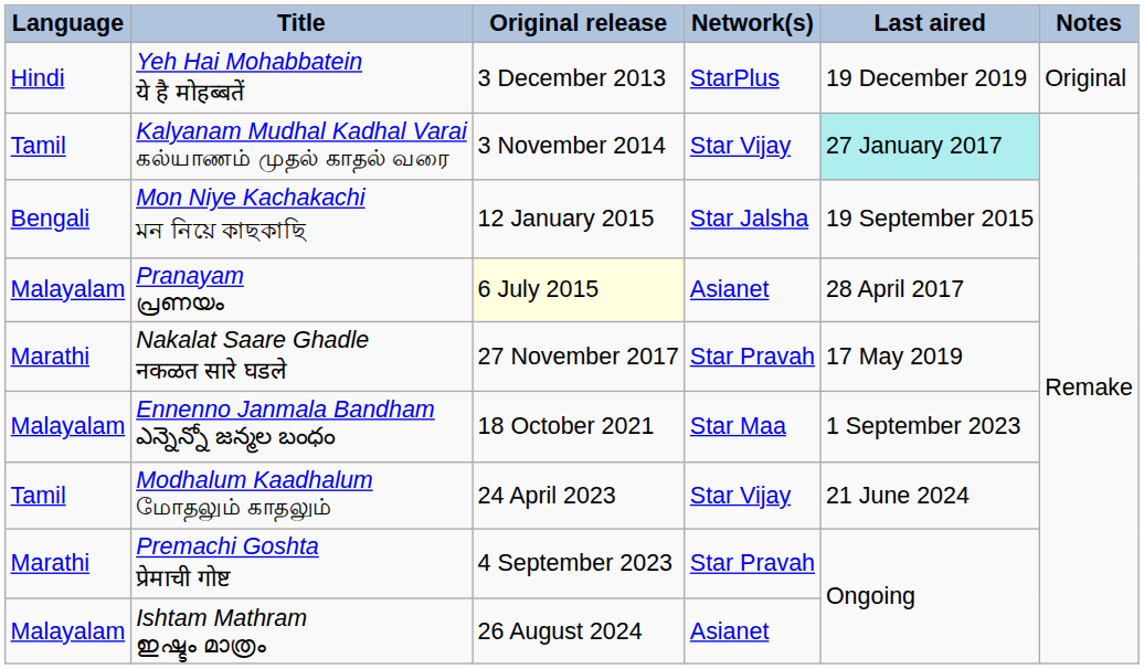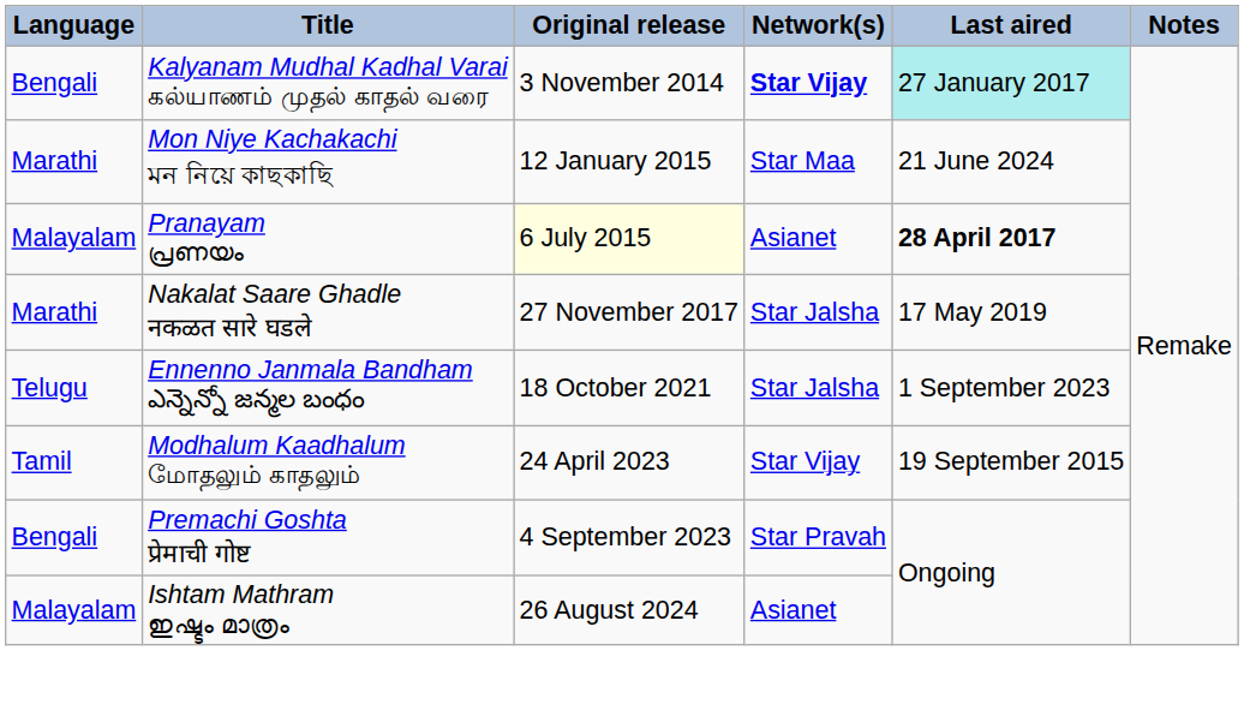- row: Hindi | Yeh Hai Mohabbatein ये है मोहब्बतें | 3 December 2013 | StarPlus | 19 December 2019 | Original
Kalyanam Mudhal Kadhal Varai கல்யாணம் முதல் காதல் வரை | Language: Tamil -> Bengali
Kalyanam Mudhal Kadhal Varai கல்யாணம் முதல் காதல் வரை | Network(s): normal -> bold
Mon Niye Kachakachi মন নিয়ে কাছকাছি | Language: Bengali -> Marathi
Mon Niye Kachakachi মন নিয়ে কাছকাছি | Network(s): Star Jalsha -> Star Maa
Mon Niye Kachakachi মন নিয়ে কাছকাছি | Last aired: 19 September 2015 -> 21 June 2024
Pranayam പ്രണയം | Last aired: normal -> bold
Nakalat Saare Ghadle नकळत सारे घडले | Network(s): Star Pravah -> Star Jalsha
Ennenno Janmala Bandham ఎన్నెన్నో జన్మల బంధం | Language: Malayalam -> Telugu
Ennenno Janmala Bandham ఎన్నెన్నో జన్మల బంధం | Network(s): Star Maa -> Star Jalsha
Modhalum Kaadhalum மோதலும் காதலும் | Last aired: 21 June 2024 -> 19 September 2015
Premachi Goshta प्रेमाची गोष्ट | Language: Marathi -> Bengali
